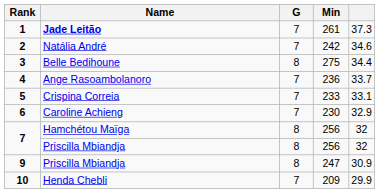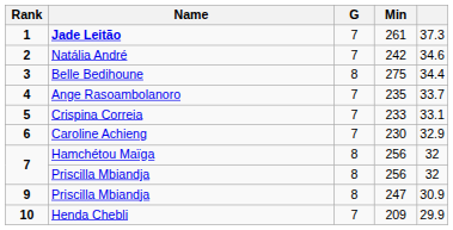Ange Rasoambolanoro | Min: 236 -> 235
